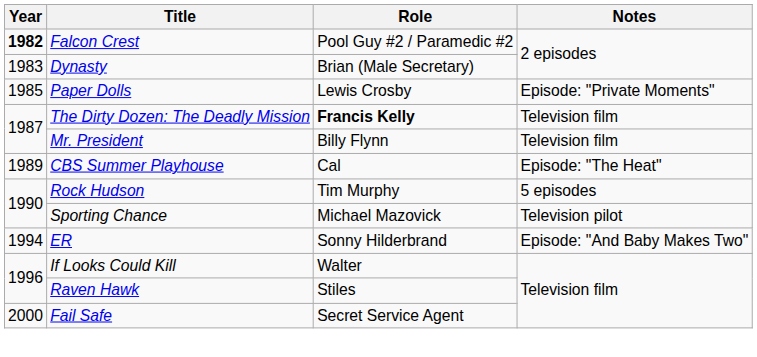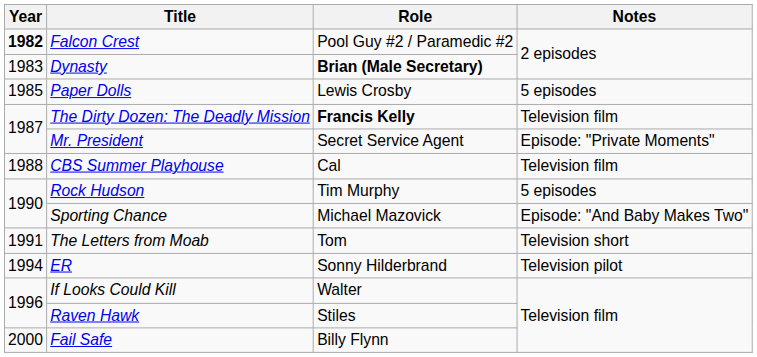Dynasty | Role: normal -> bold
Paper Dolls | Notes: Episode: "Private Moments" -> 5 episodes
Mr. President | Role: Billy Flynn -> Secret Service Agent
Mr. President | Notes: Television film -> Episode: "Private Moments"
CBS Summer Playhouse | Year: 1989 -> 1988
CBS Summer Playhouse | Notes: Episode: "The Heat" -> Television film
Sporting Chance | Notes: Television pilot -> Episode: "And Baby Makes Two"
+ row: 1991 | The Letters from Moab | Tom | Television short
ER | Notes: Episode: "And Baby Makes Two" -> Television pilot
Fail Safe | Role: Secret Service Agent -> Billy Flynn
